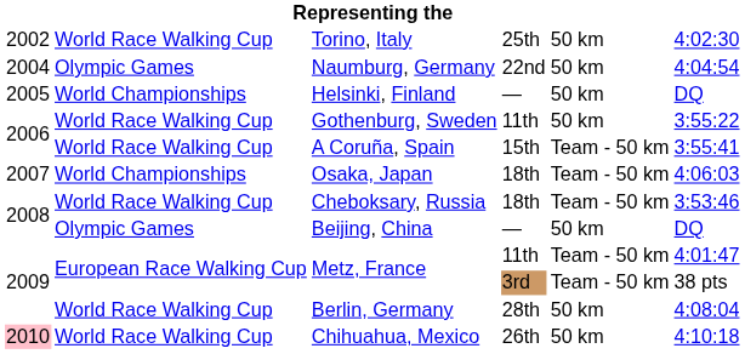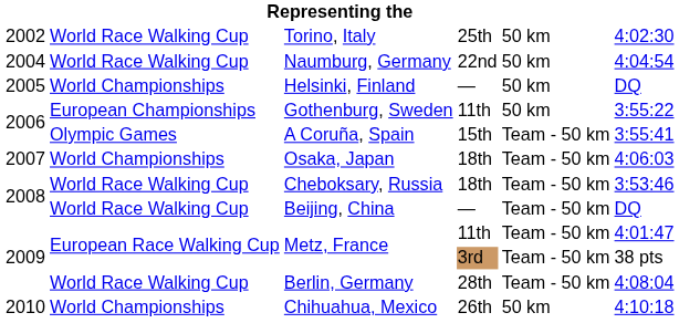Naumburg, Germany | column 2: Olympic Games -> World Race Walking Cup
Gothenburg, Sweden | column 2: World Race Walking Cup -> European Championships
A Coruña, Spain | column 2: World Race Walking Cup -> Olympic Games
Beijing, China | column 2: Olympic Games -> World Race Walking Cup
Beijing, China | column 5: 50 km -> Team - 50 km
Berlin, Germany | column 5: 50 km -> Team - 50 km
Chihuahua, Mexico | column 1: pink background -> no background
Chihuahua, Mexico | column 2: World Race Walking Cup -> World Championships
